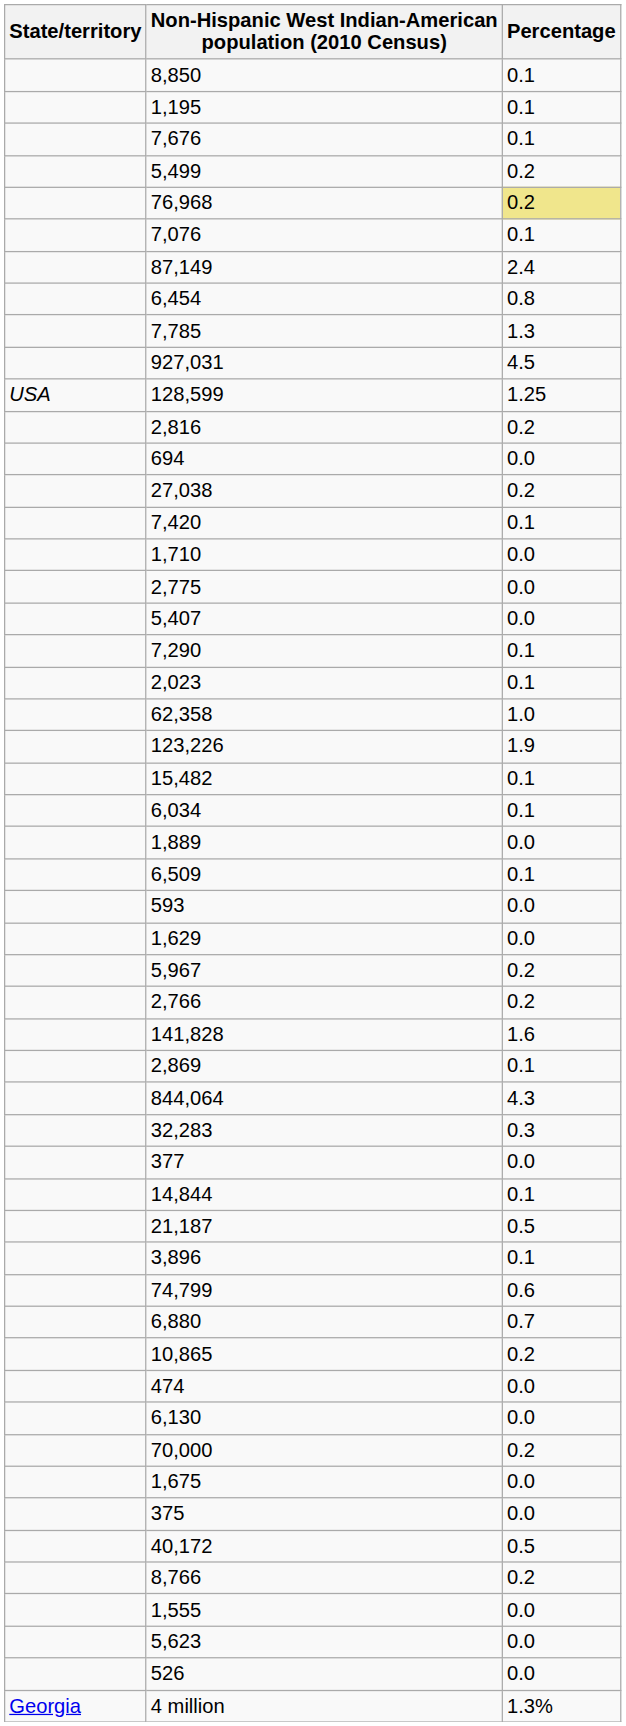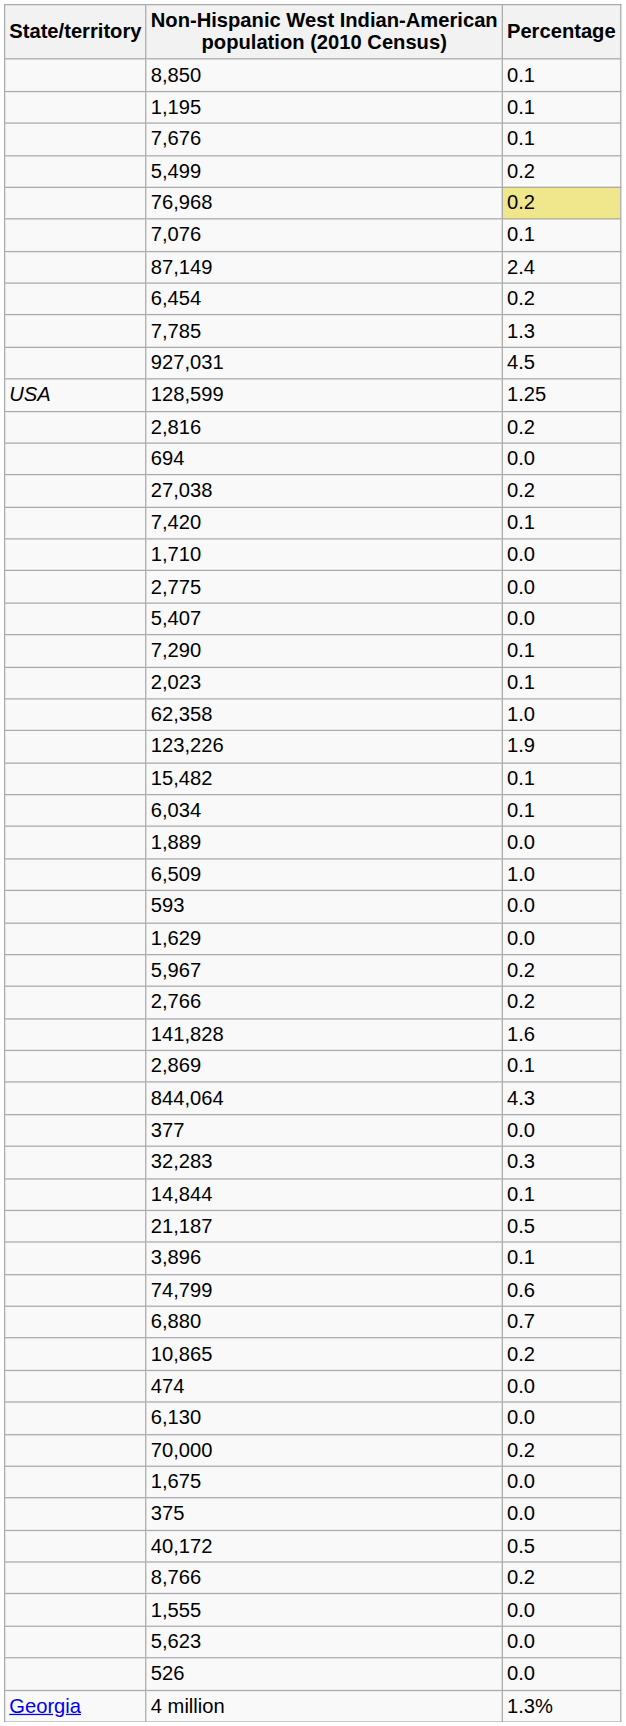6,454 | Percentage: 0.8 -> 0.2
6,509 | Percentage: 0.1 -> 1.0
rows swapped: 32,283 <-> 377
